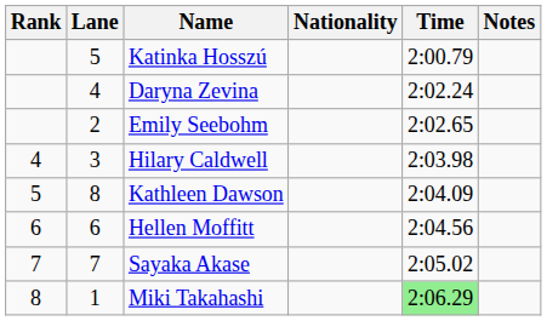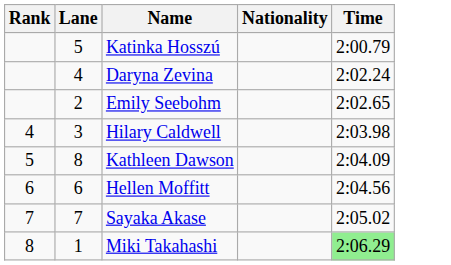- column: Notes
